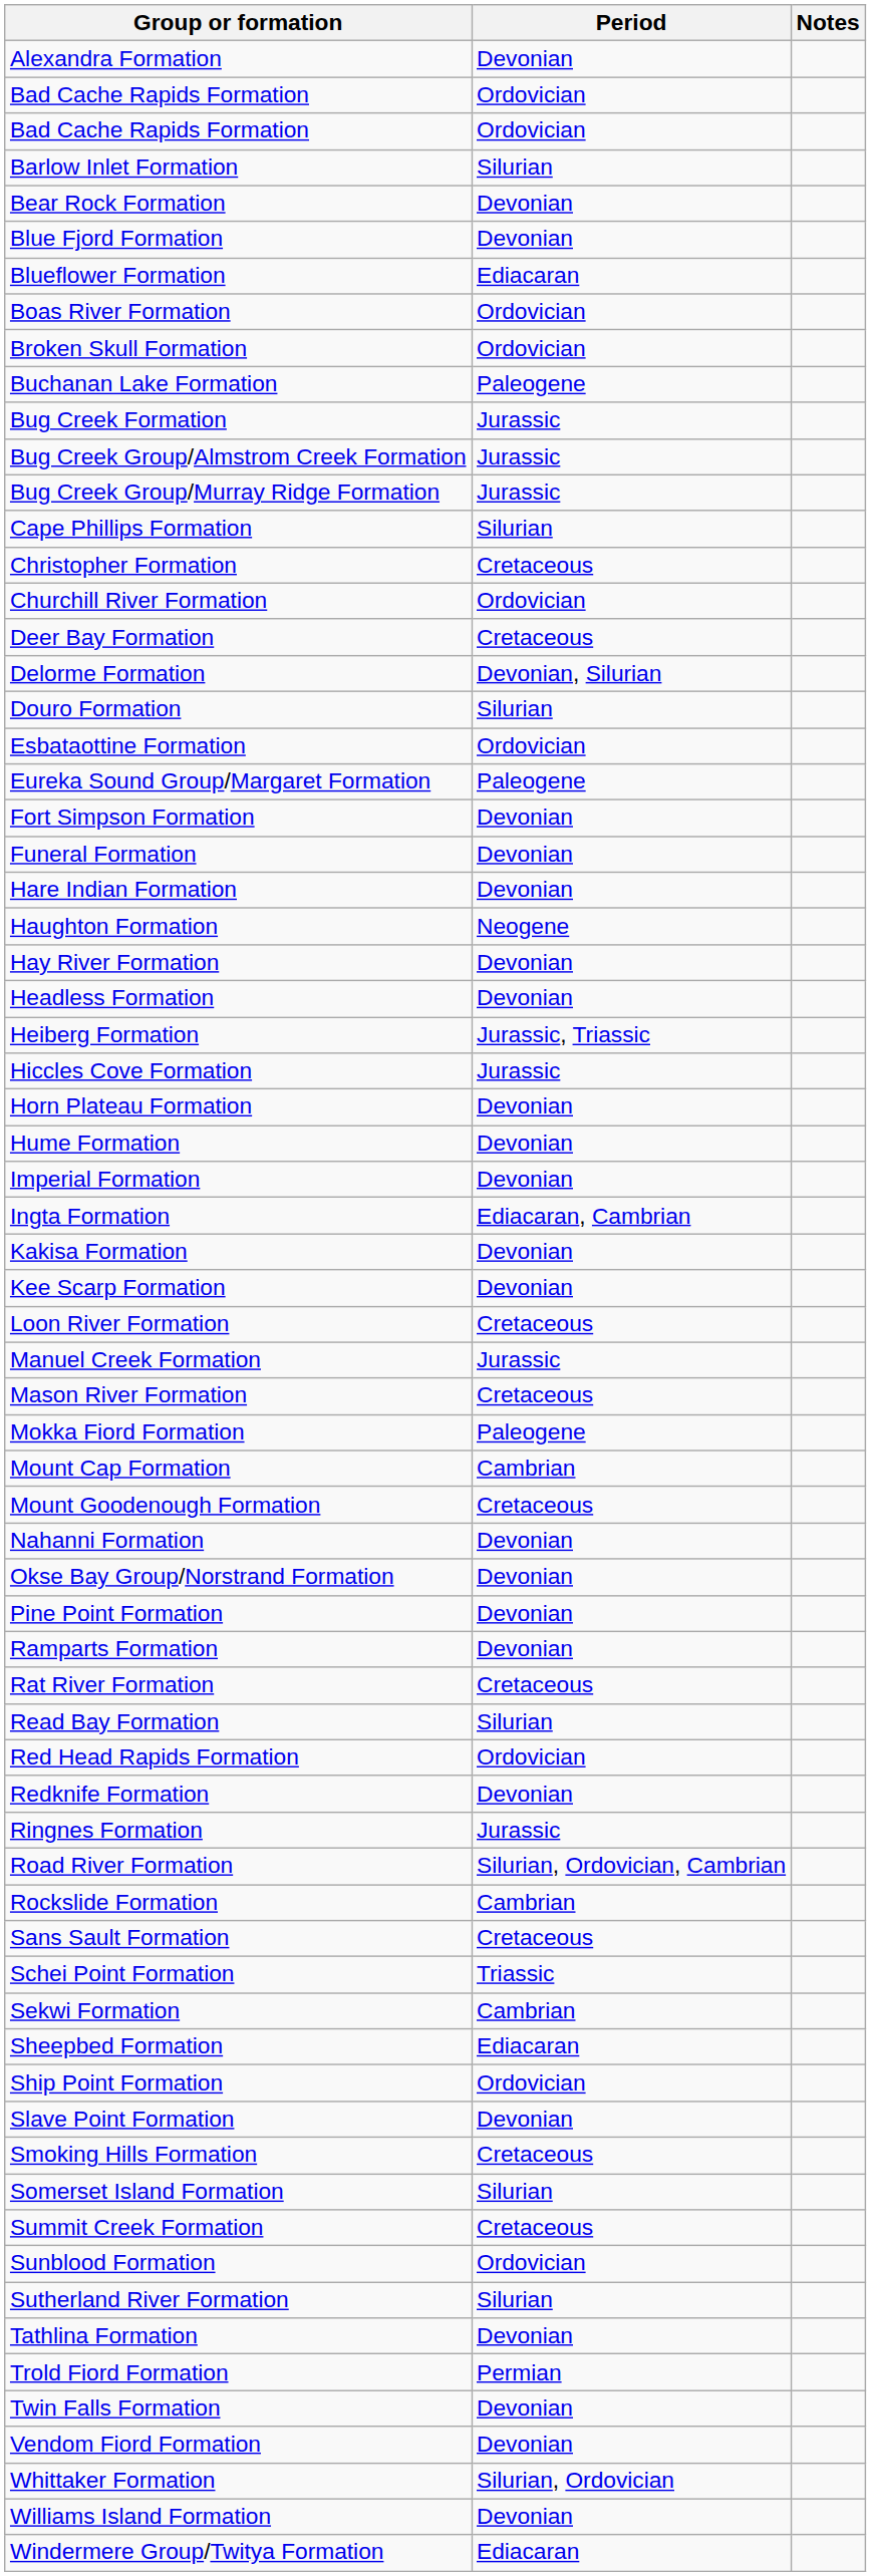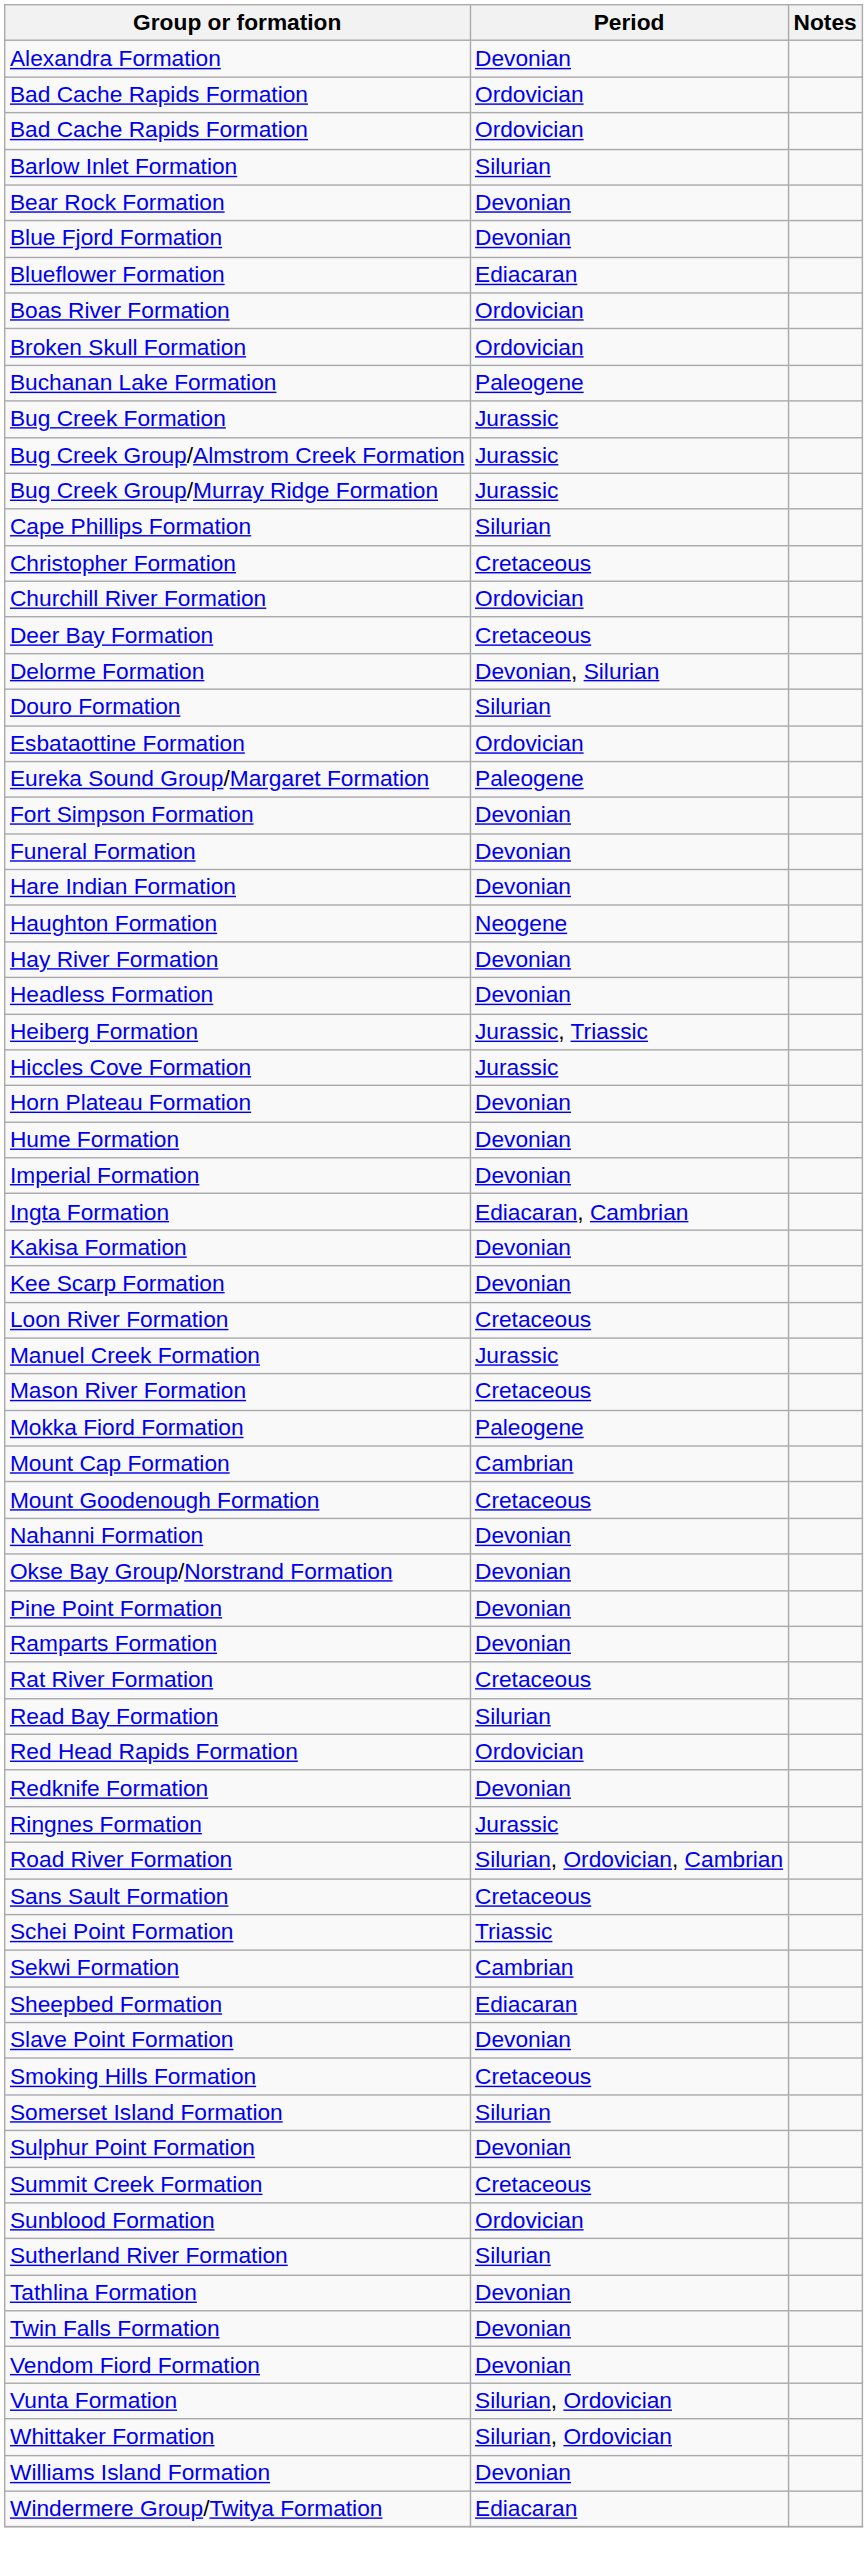- row: Rockslide Formation | Cambrian
- row: Ship Point Formation | Ordovician
+ row: Sulphur Point Formation | Devonian
- row: Trold Fiord Formation | Permian
+ row: Vunta Formation | Silurian, Ordovician
